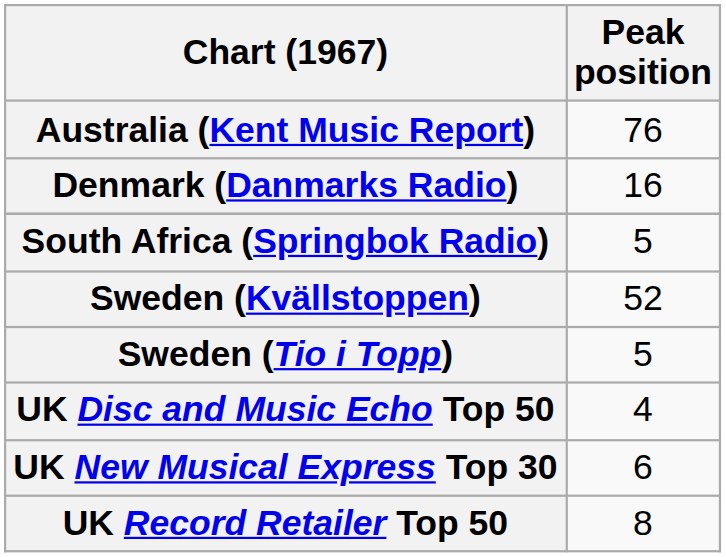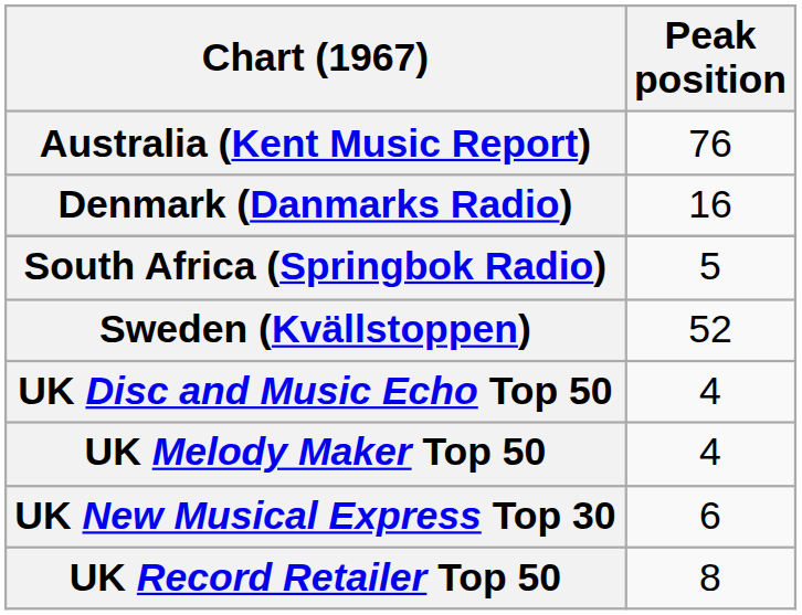- row: Sweden (Tio i Topp) | 5
+ row: UK Melody Maker Top 50 | 4
